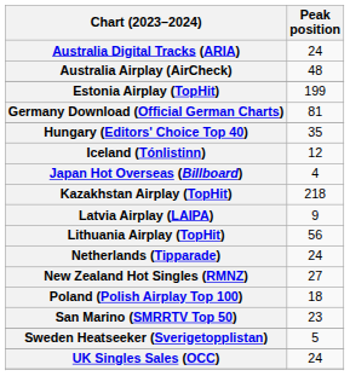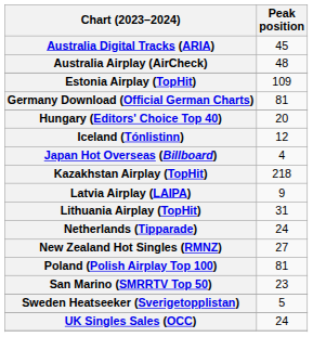Australia Digital Tracks (ARIA) | Peak position: 24 -> 45
Estonia Airplay (TopHit) | Peak position: 199 -> 109
Hungary (Editors' Choice Top 40) | Peak position: 35 -> 20
Lithuania Airplay (TopHit) | Peak position: 56 -> 31
Poland (Polish Airplay Top 100) | Peak position: 18 -> 81
